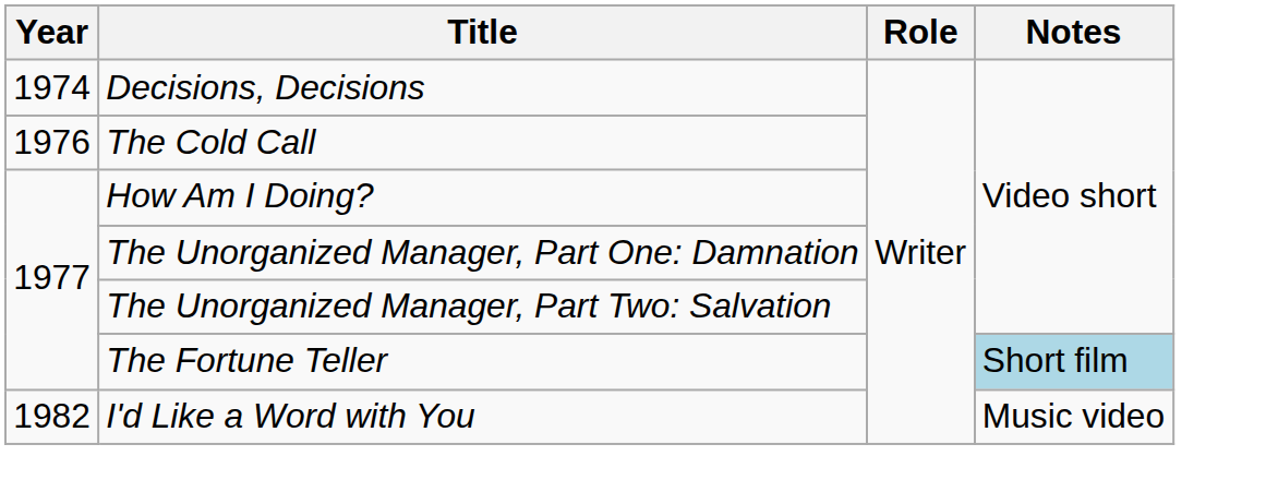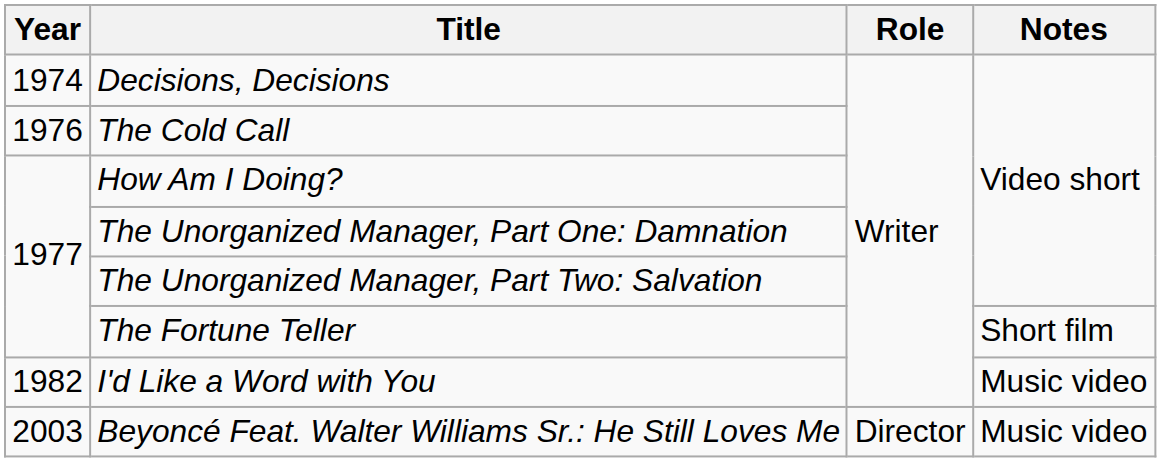The Fortune Teller | Notes: lightblue background -> no background
+ row: 2003 | Beyoncé Feat. Walter Williams Sr.: He Still Loves Me | Director | Music video
